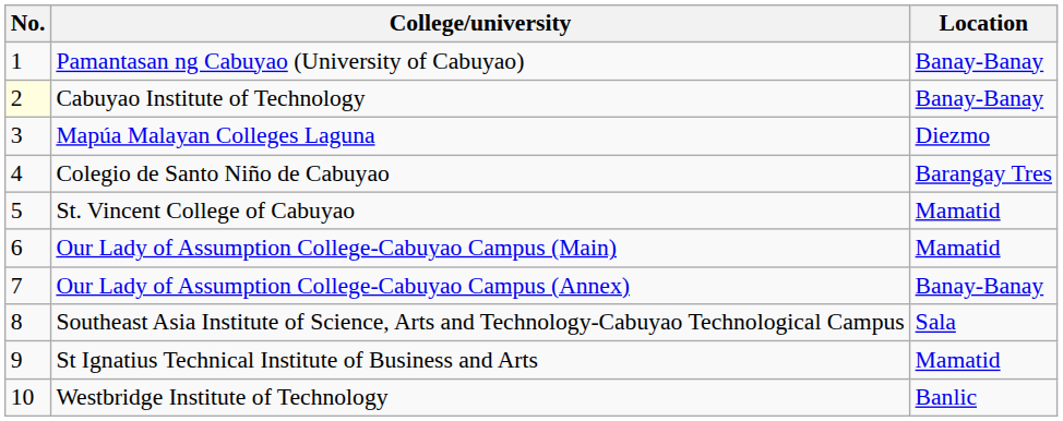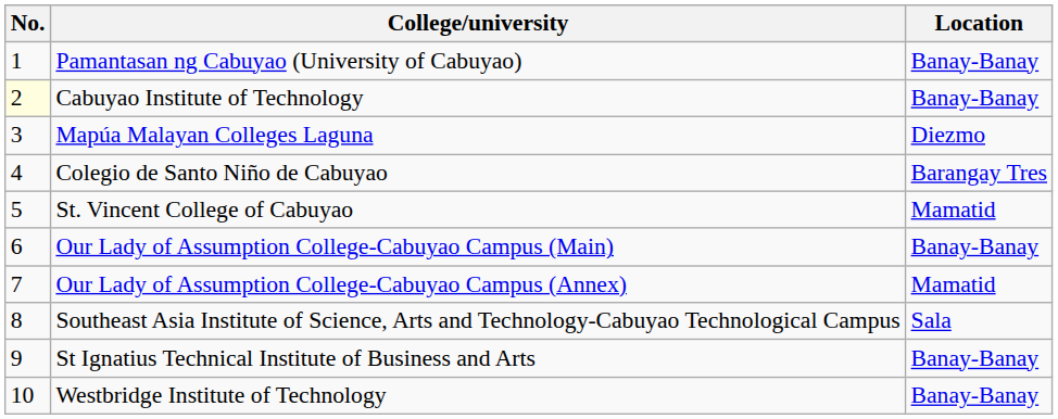Our Lady of Assumption College-Cabuyao Campus (Main) | Location: Mamatid -> Banay-Banay
Our Lady of Assumption College-Cabuyao Campus (Annex) | Location: Banay-Banay -> Mamatid
St Ignatius Technical Institute of Business and Arts | Location: Mamatid -> Banay-Banay
Westbridge Institute of Technology | Location: Banlic -> Banay-Banay
